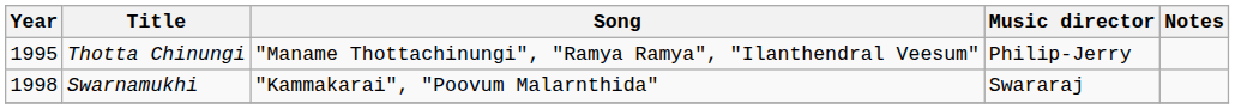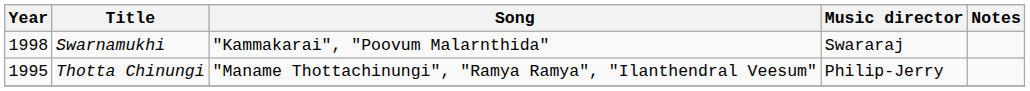rows swapped: Thotta Chinungi <-> Swarnamukhi
